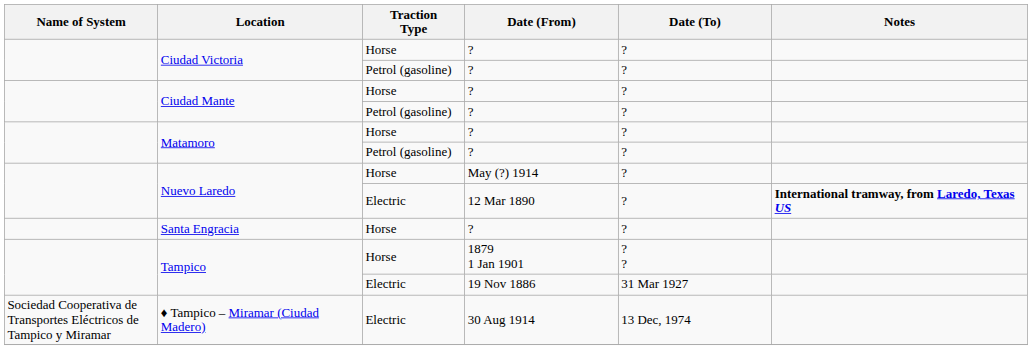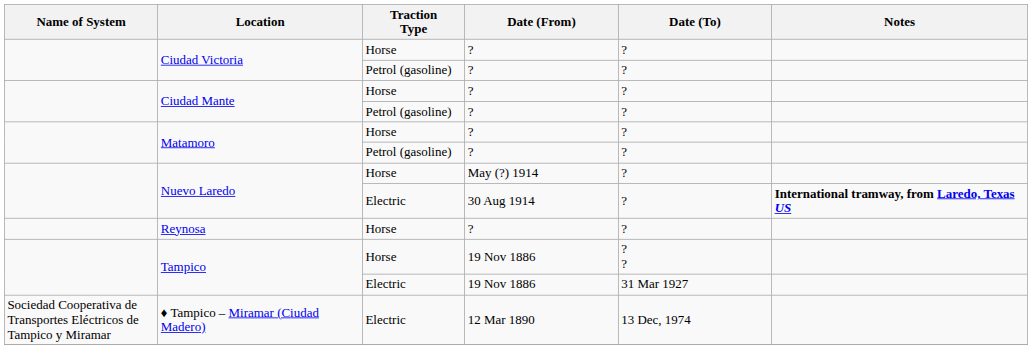Nuevo Laredo / Electric | Date (From): 12 Mar 1890 -> 30 Aug 1914
+ row: Reynosa | Horse | ? | ?
- row: Santa Engracia | Horse | ? | ?
Tampico / Horse | Date (From): 1879 1 Jan 1901 -> 19 Nov 1886
♦ Tampico – Miramar (Ciudad Madero) | Date (From): 30 Aug 1914 -> 12 Mar 1890
